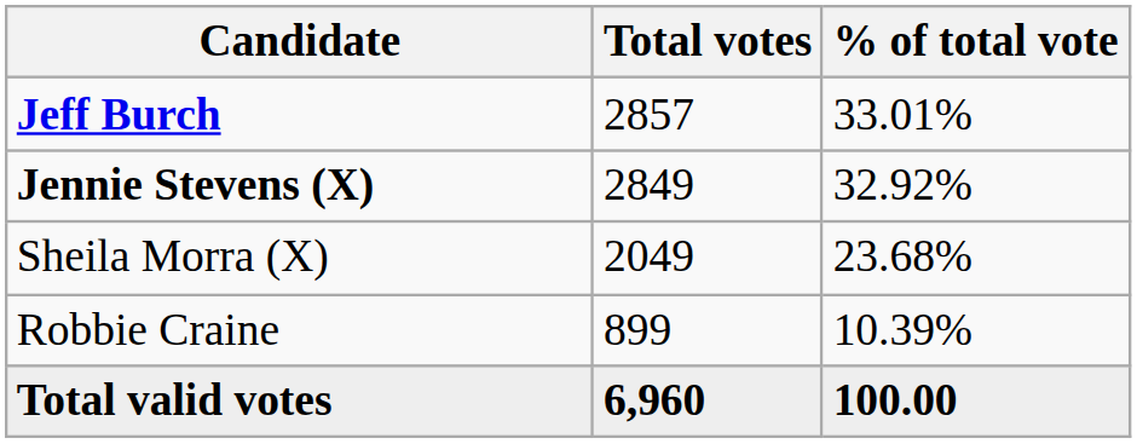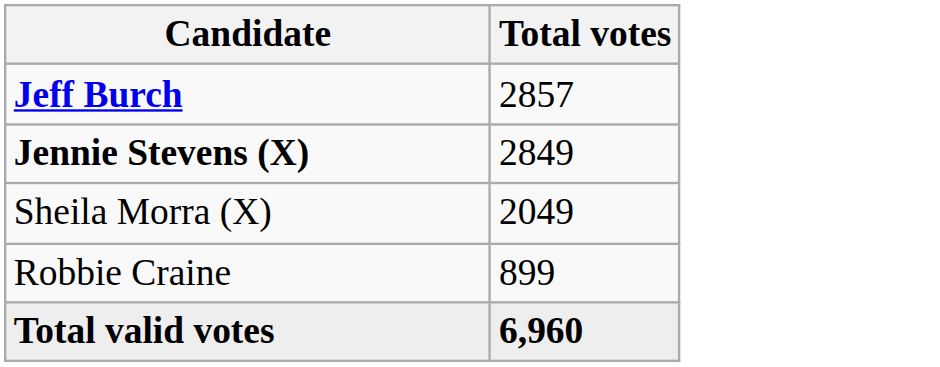- column: % of total vote | 33.01% | 32.92% | 23.68% | 10.39% | 100.00
